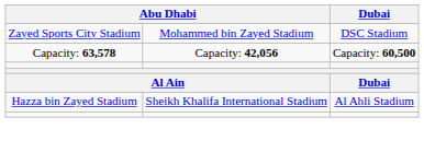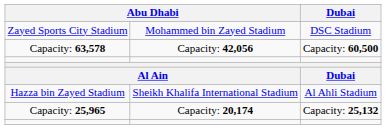+ row: Capacity: 25,965 | Capacity: 20,174 | Capacity: 25,132
